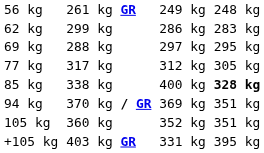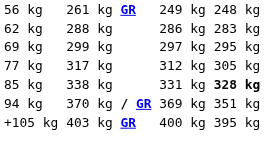62 kg | column 3: 299 kg -> 288 kg
69 kg | column 3: 288 kg -> 299 kg
85 kg | column 5: 400 kg -> 331 kg
- row: 105 kg | 360 kg | 352 kg | 351 kg
+105 kg | column 5: 331 kg -> 400 kg
